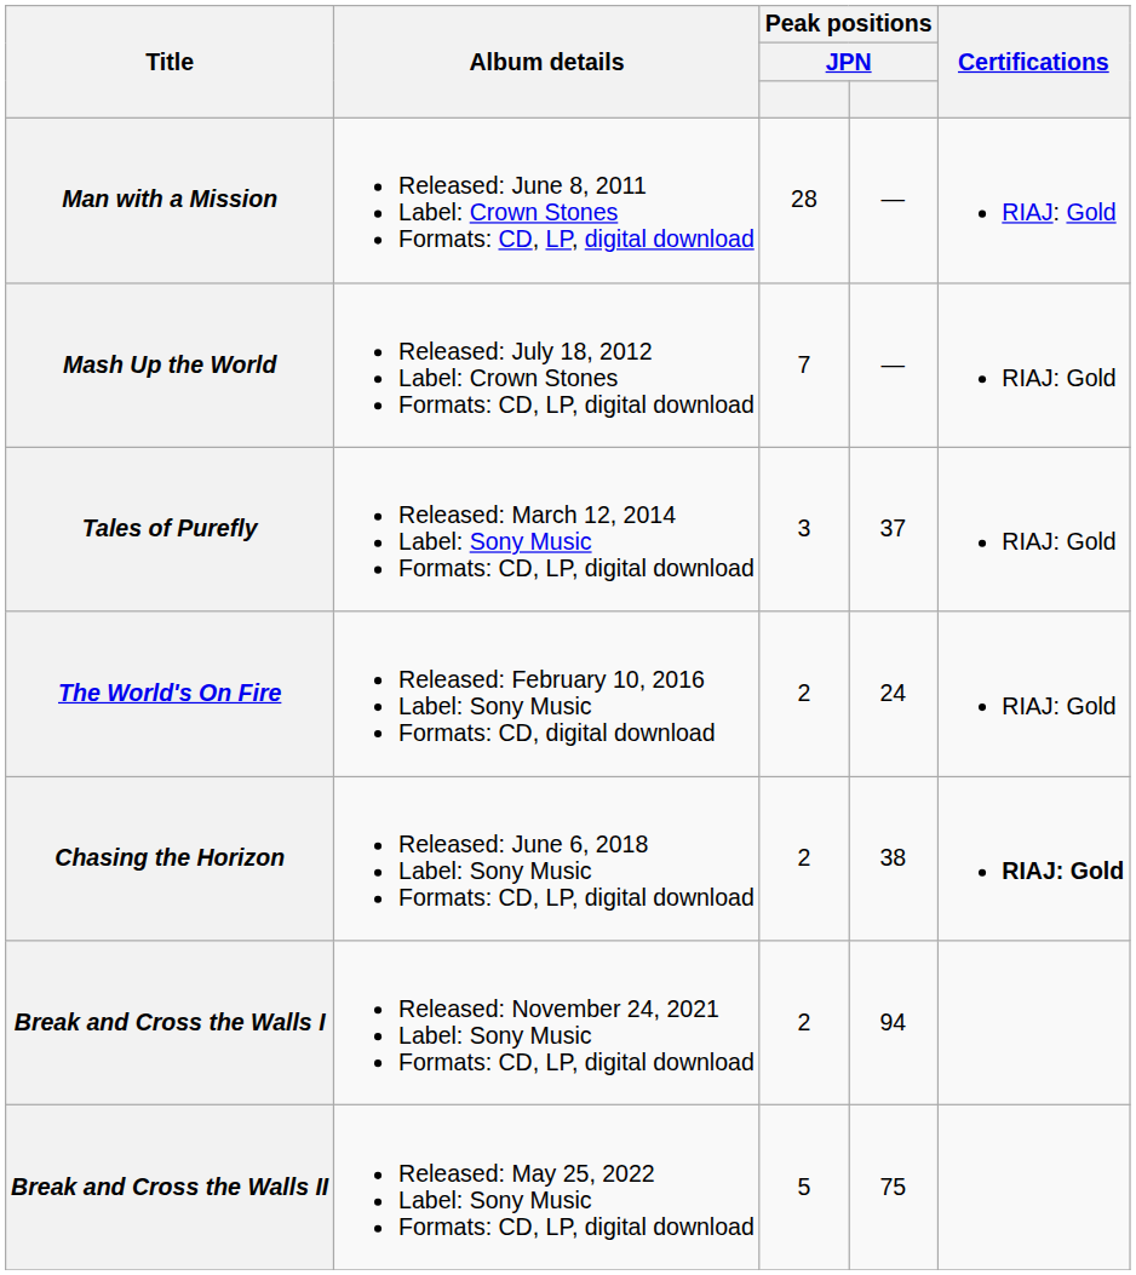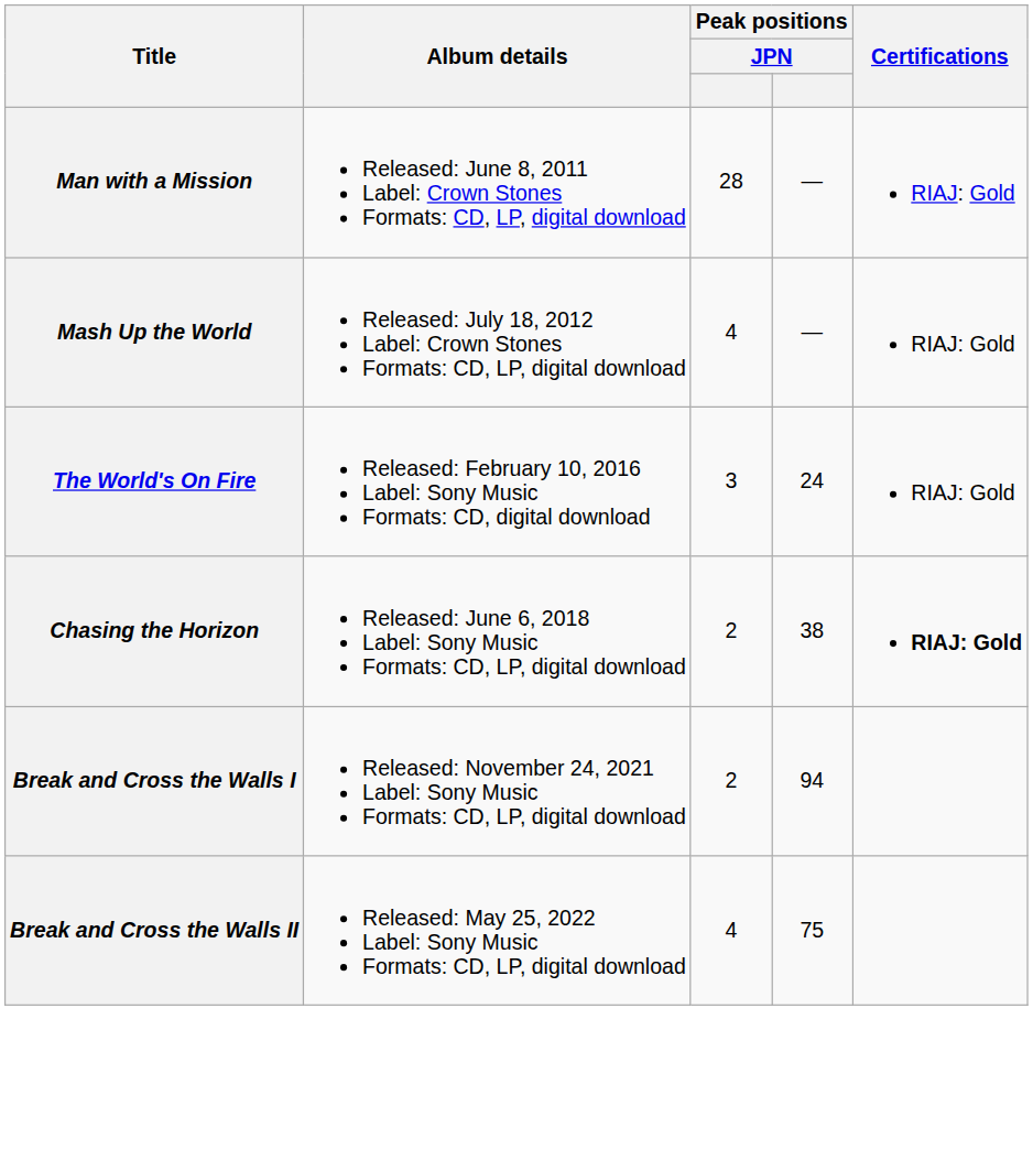Mash Up the World | column 3: 7 -> 4
- row: Tales of Purefly | Released: March 12, 2014 Label: Sony Music Formats: CD, LP, digital download | 3 | 37 | RIAJ: Gold
The World's On Fire | column 3: 2 -> 3
Break and Cross the Walls II | column 3: 5 -> 4
